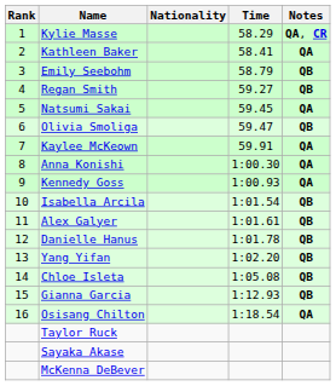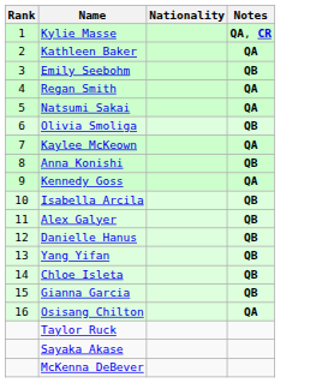- column: Time | 58.29 | 58.41 | 58.79 | 59.27 | 59.45 | 59.47 | 59.91 | 1:00.30 | 1:00.93 | 1:01.54 | 1:01.61 | 1:01.78 | 1:02.20 | 1:05.08 | 1:12.93 | 1:18.54
Regan Smith | Notes: QB -> QA
Anna Konishi | Notes: QA -> QB
